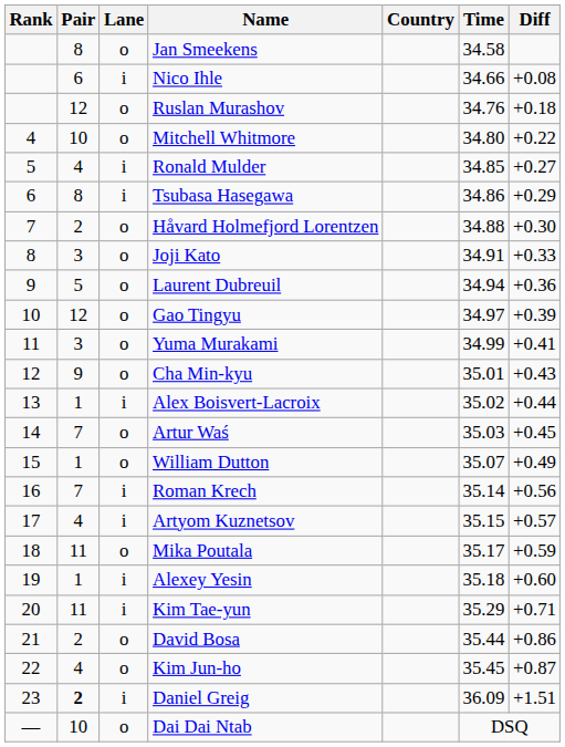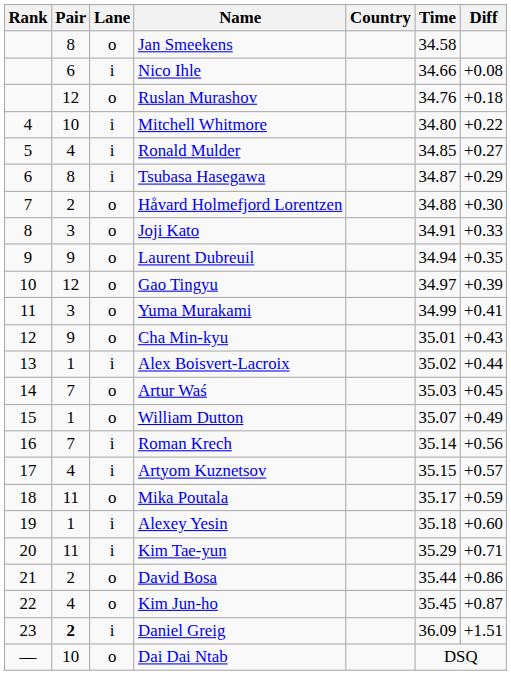Mitchell Whitmore | Lane: o -> i
Tsubasa Hasegawa | Time: 34.86 -> 34.87
Laurent Dubreuil | Pair: 5 -> 9
Laurent Dubreuil | Diff: +0.36 -> +0.35
